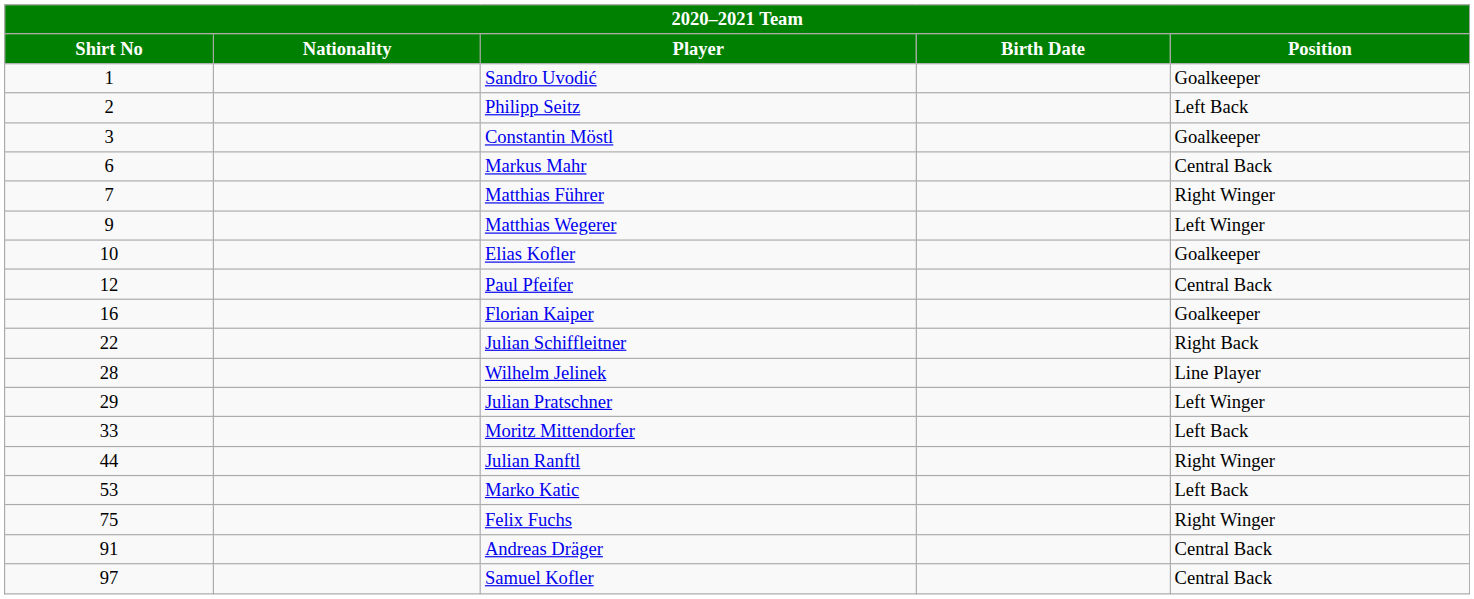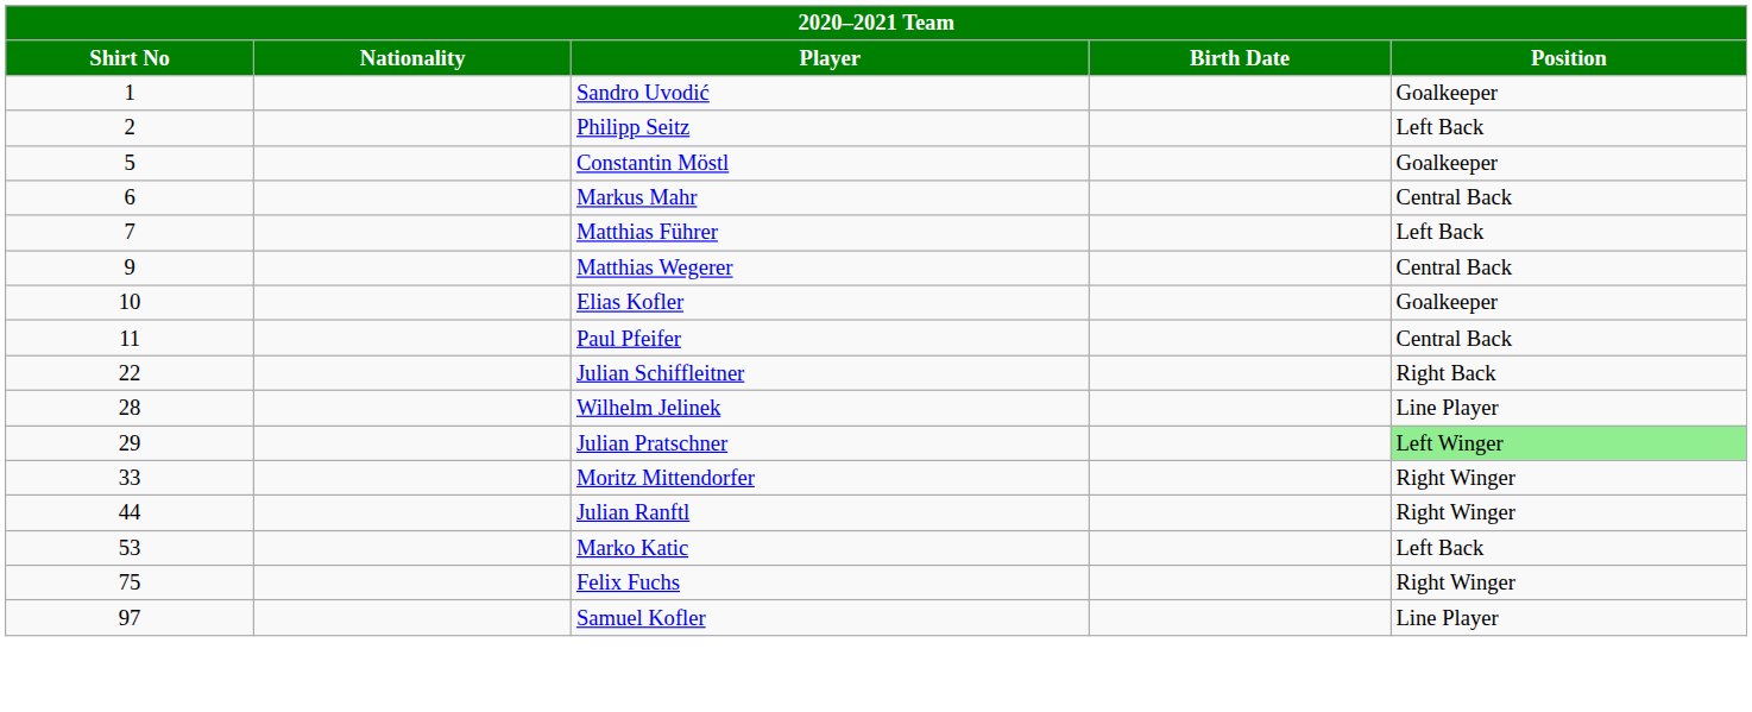Constantin Möstl | Shirt No: 3 -> 5
Matthias Führer | Position: Right Winger -> Left Back
Matthias Wegerer | Position: Left Winger -> Central Back
Paul Pfeifer | Shirt No: 12 -> 11
- row: 16 | Florian Kaiper | Goalkeeper
Julian Pratschner | Position: no background -> lightgreen background
Moritz Mittendorfer | Position: Left Back -> Right Winger
- row: 91 | Andreas Dräger | Central Back
Samuel Kofler | Position: Central Back -> Line Player
